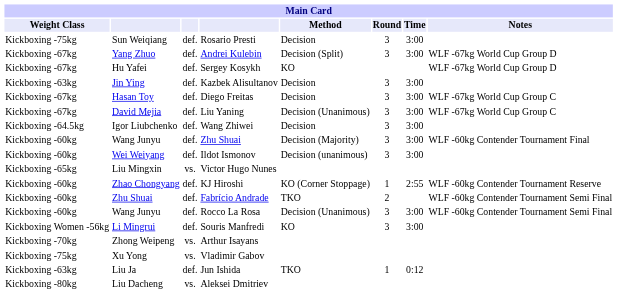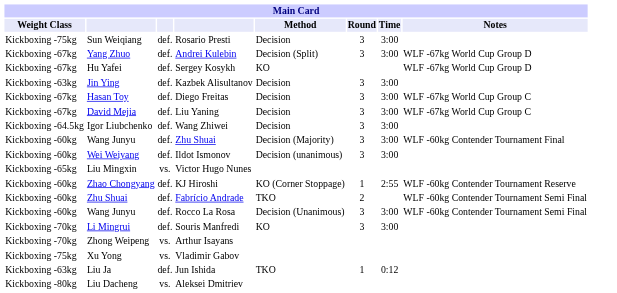Liu Yaning | Method: Decision (Unanimous) -> Decision
Souris Manfredi | Weight Class: Kickboxing Women -56kg -> Kickboxing -70kg
